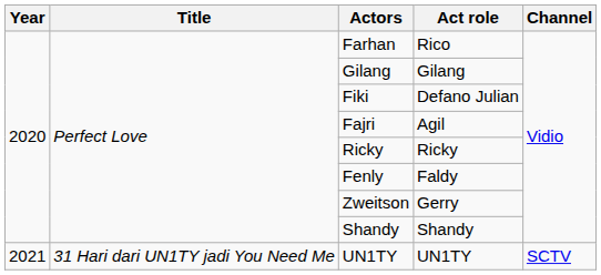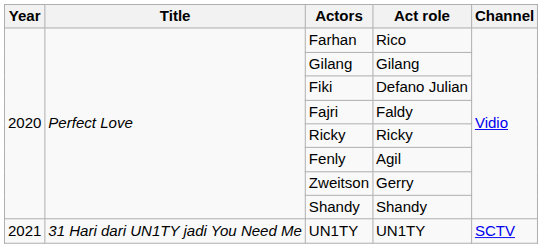Fajri | Act role: Agil -> Faldy
Fenly | Act role: Faldy -> Agil
